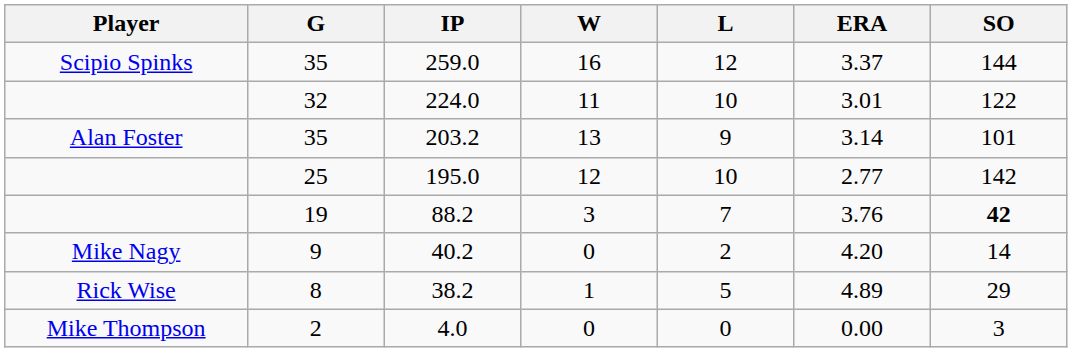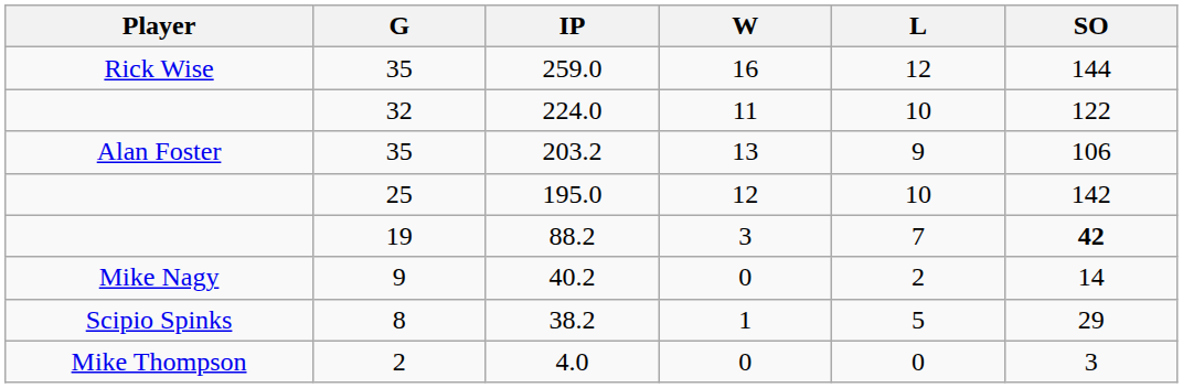- column: ERA | 3.37 | 3.01 | 3.14 | 2.77 | 3.76 | 4.20 | 4.89 | 0.00
259.0 | Player: Scipio Spinks -> Rick Wise
203.2 | SO: 101 -> 106
38.2 | Player: Rick Wise -> Scipio Spinks
